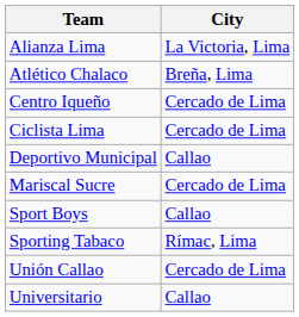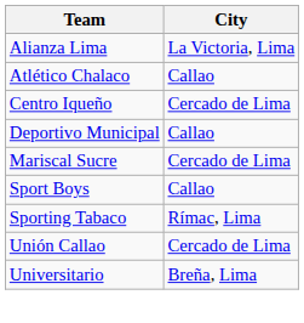Atlético Chalaco | City: Breña, Lima -> Callao
- row: Ciclista Lima | Cercado de Lima
Universitario | City: Callao -> Breña, Lima
